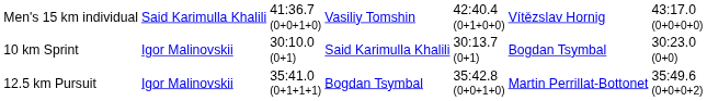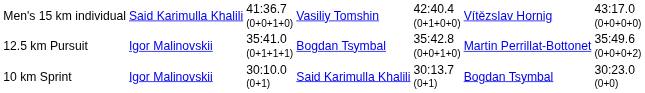rows swapped: 10 km Sprint <-> 12.5 km Pursuit
